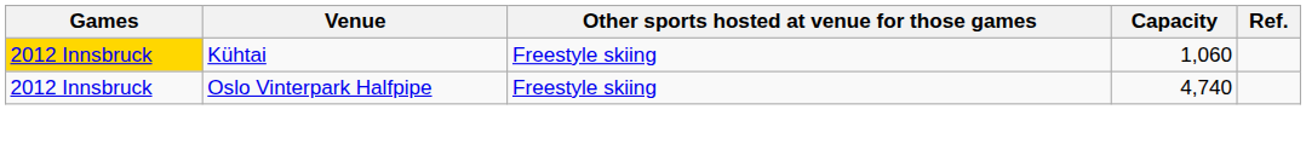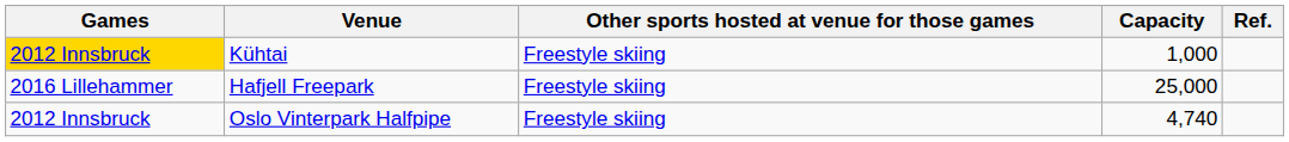Kühtai | Capacity: 1,060 -> 1,000
+ row: 2016 Lillehammer | Hafjell Freepark | Freestyle skiing | 25,000
